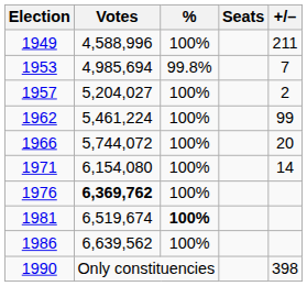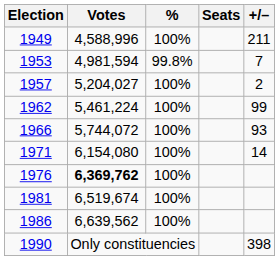1953 | Votes: 4,985,694 -> 4,981,594
1966 | +/–: 20 -> 93
1981 | %: bold -> normal
